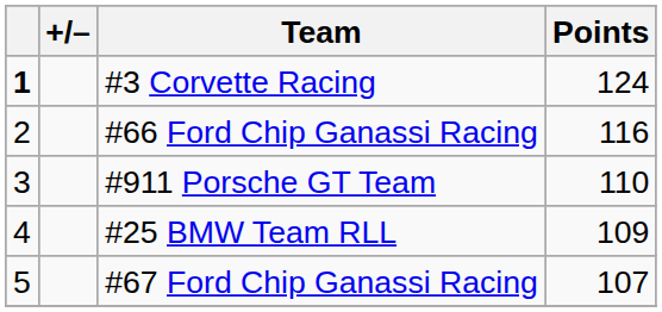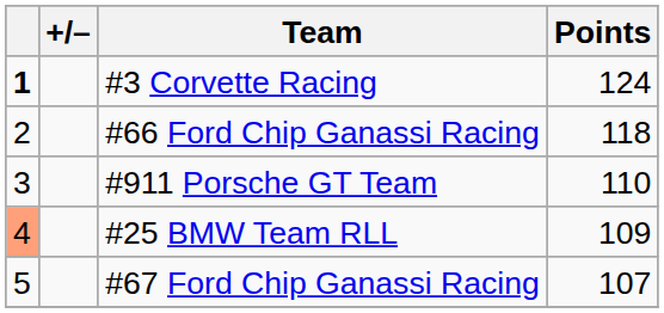#66 Ford Chip Ganassi Racing | Points: 116 -> 118
#25 BMW Team RLL | column 1: no background -> lightsalmon background
